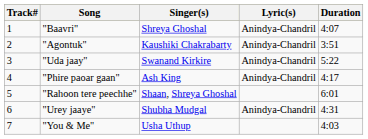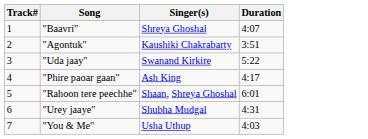- column: Lyric(s) | Anindya-Chandril | Anindya-Chandril | Anindya-Chandril | Anindya-Chandril | Anindya-Chandril
